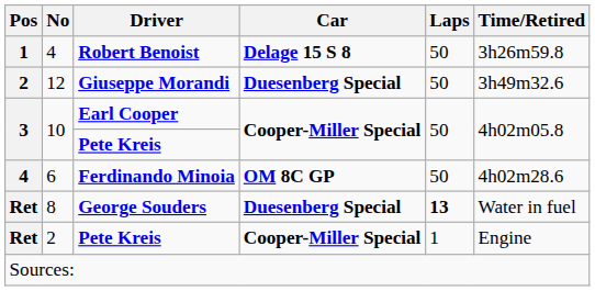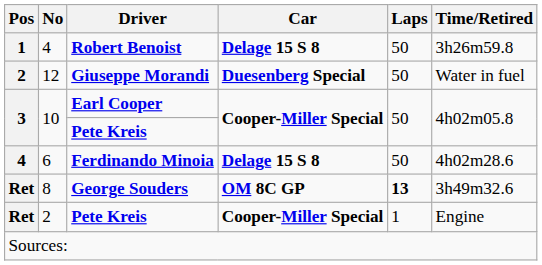12 | Time/Retired: 3h49m32.6 -> Water in fuel
6 | Car: OM 8C GP -> Delage 15 S 8
8 | Car: Duesenberg Special -> OM 8C GP
8 | Time/Retired: Water in fuel -> 3h49m32.6
